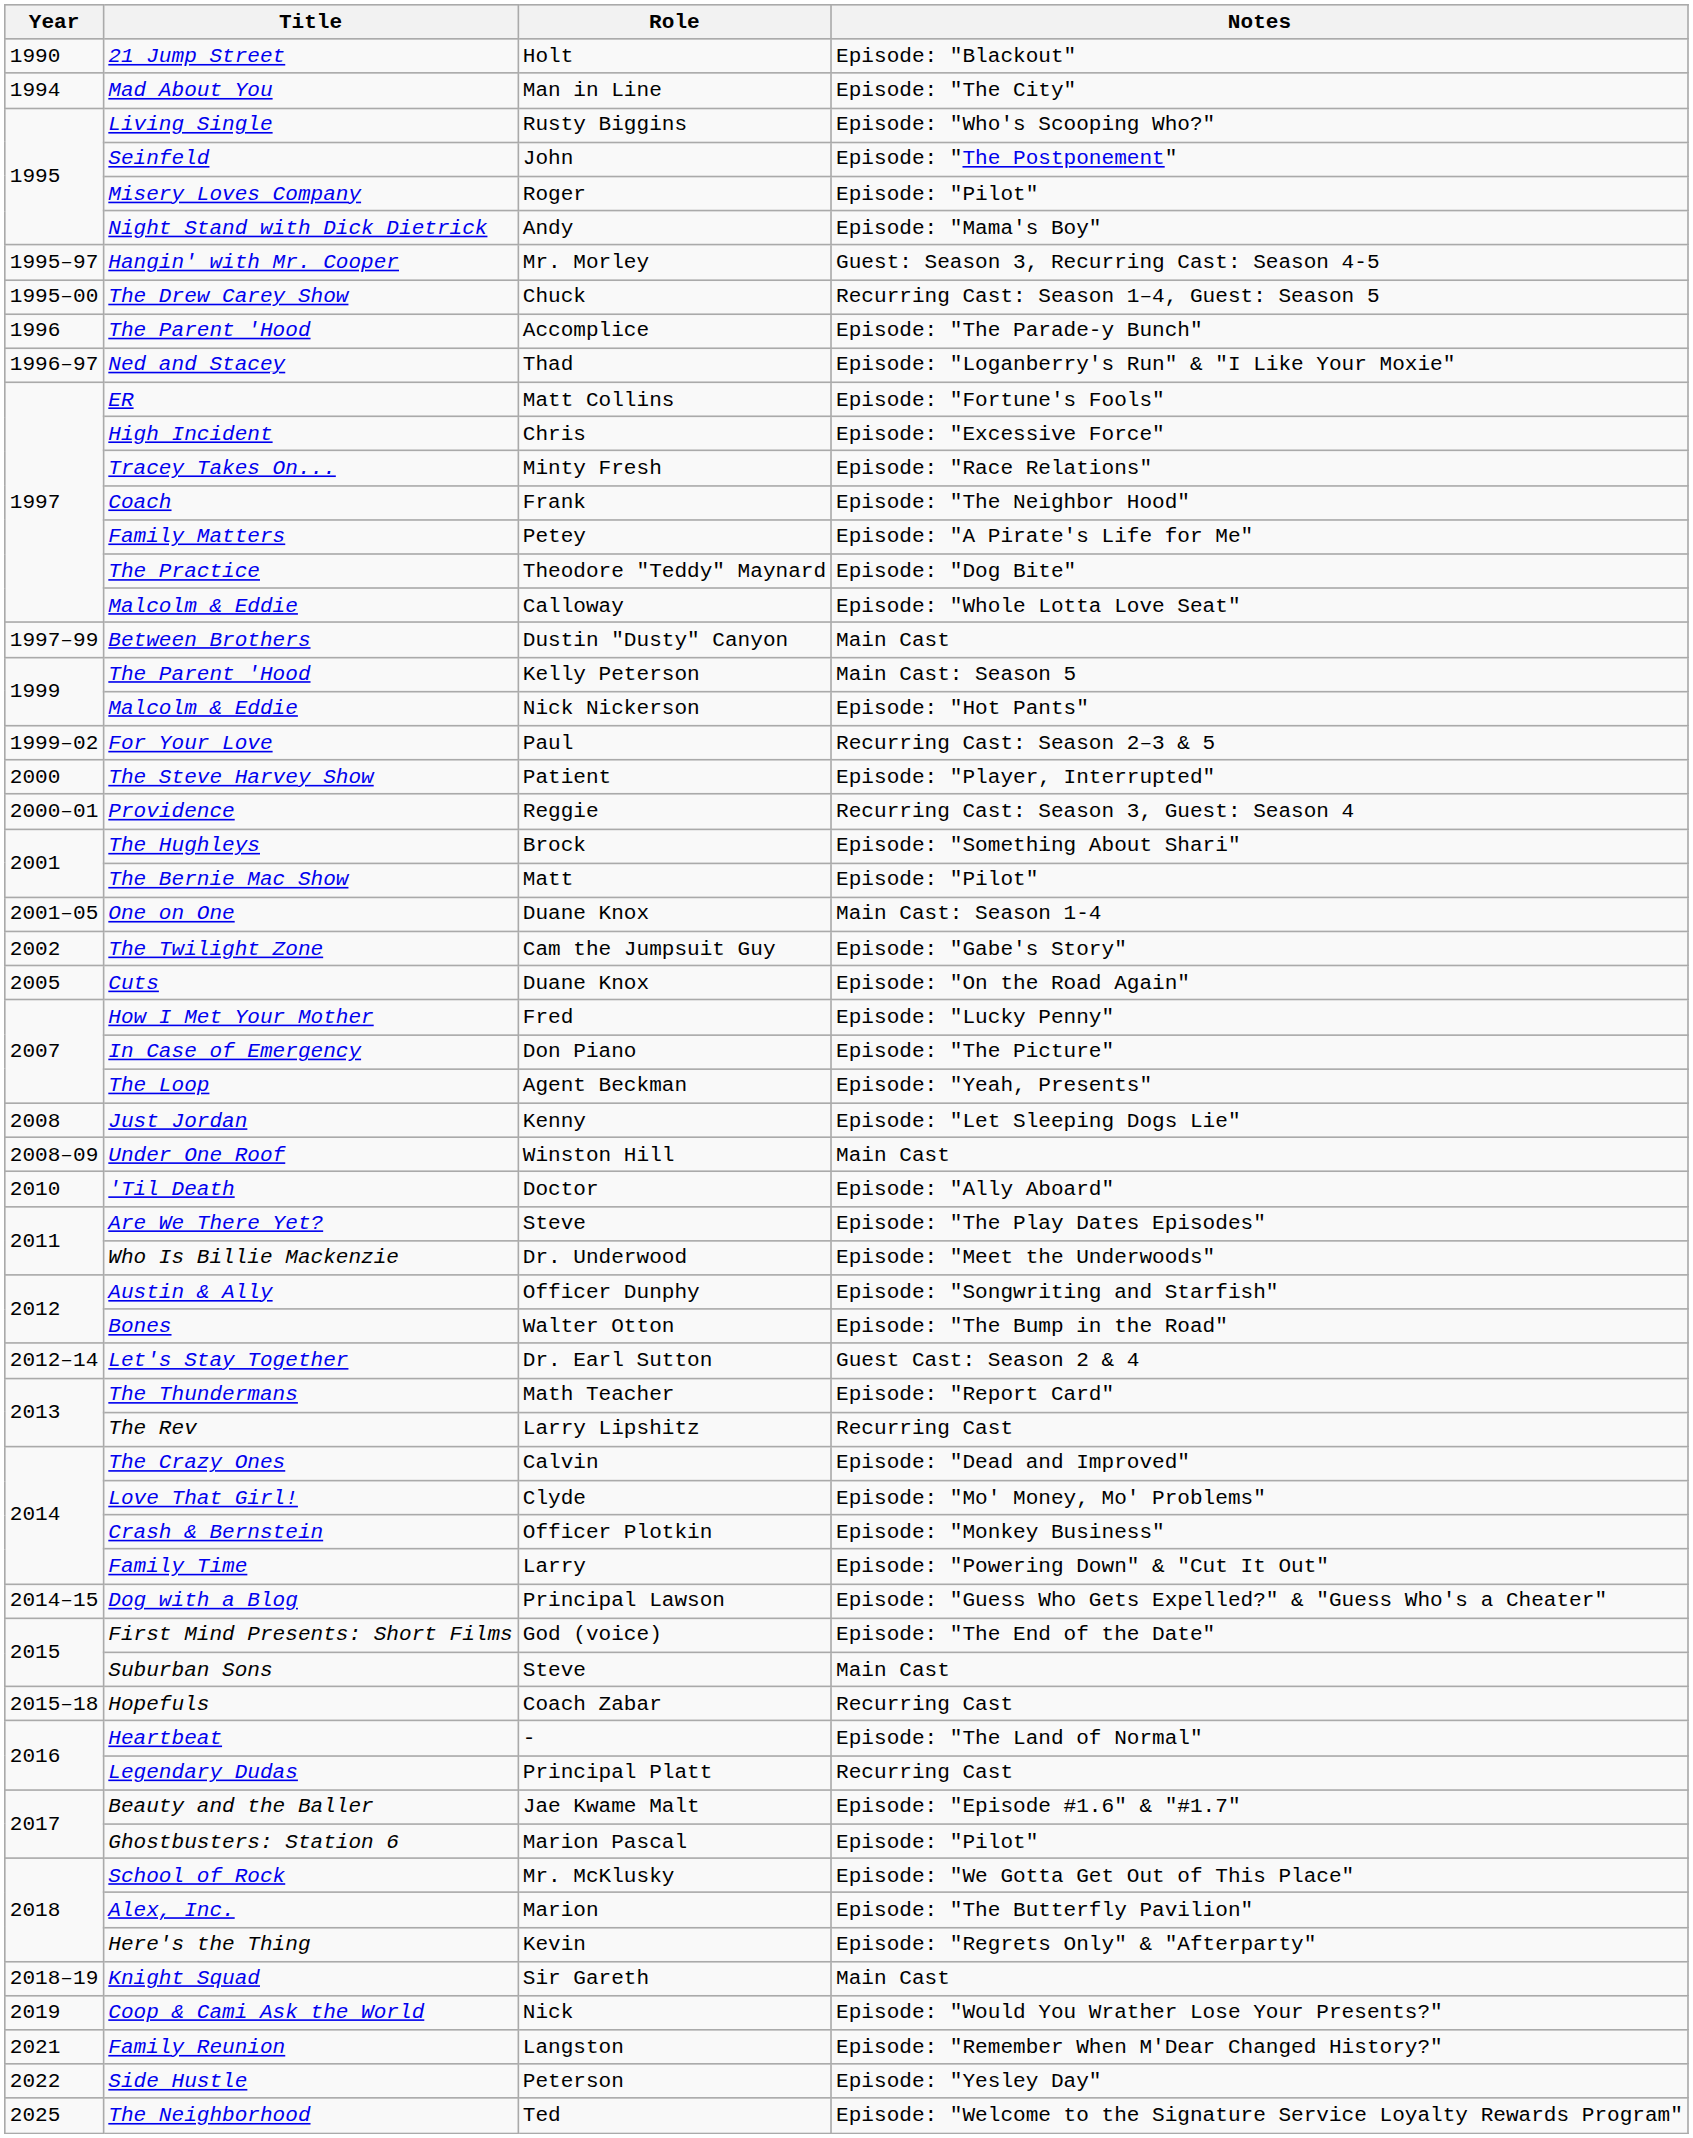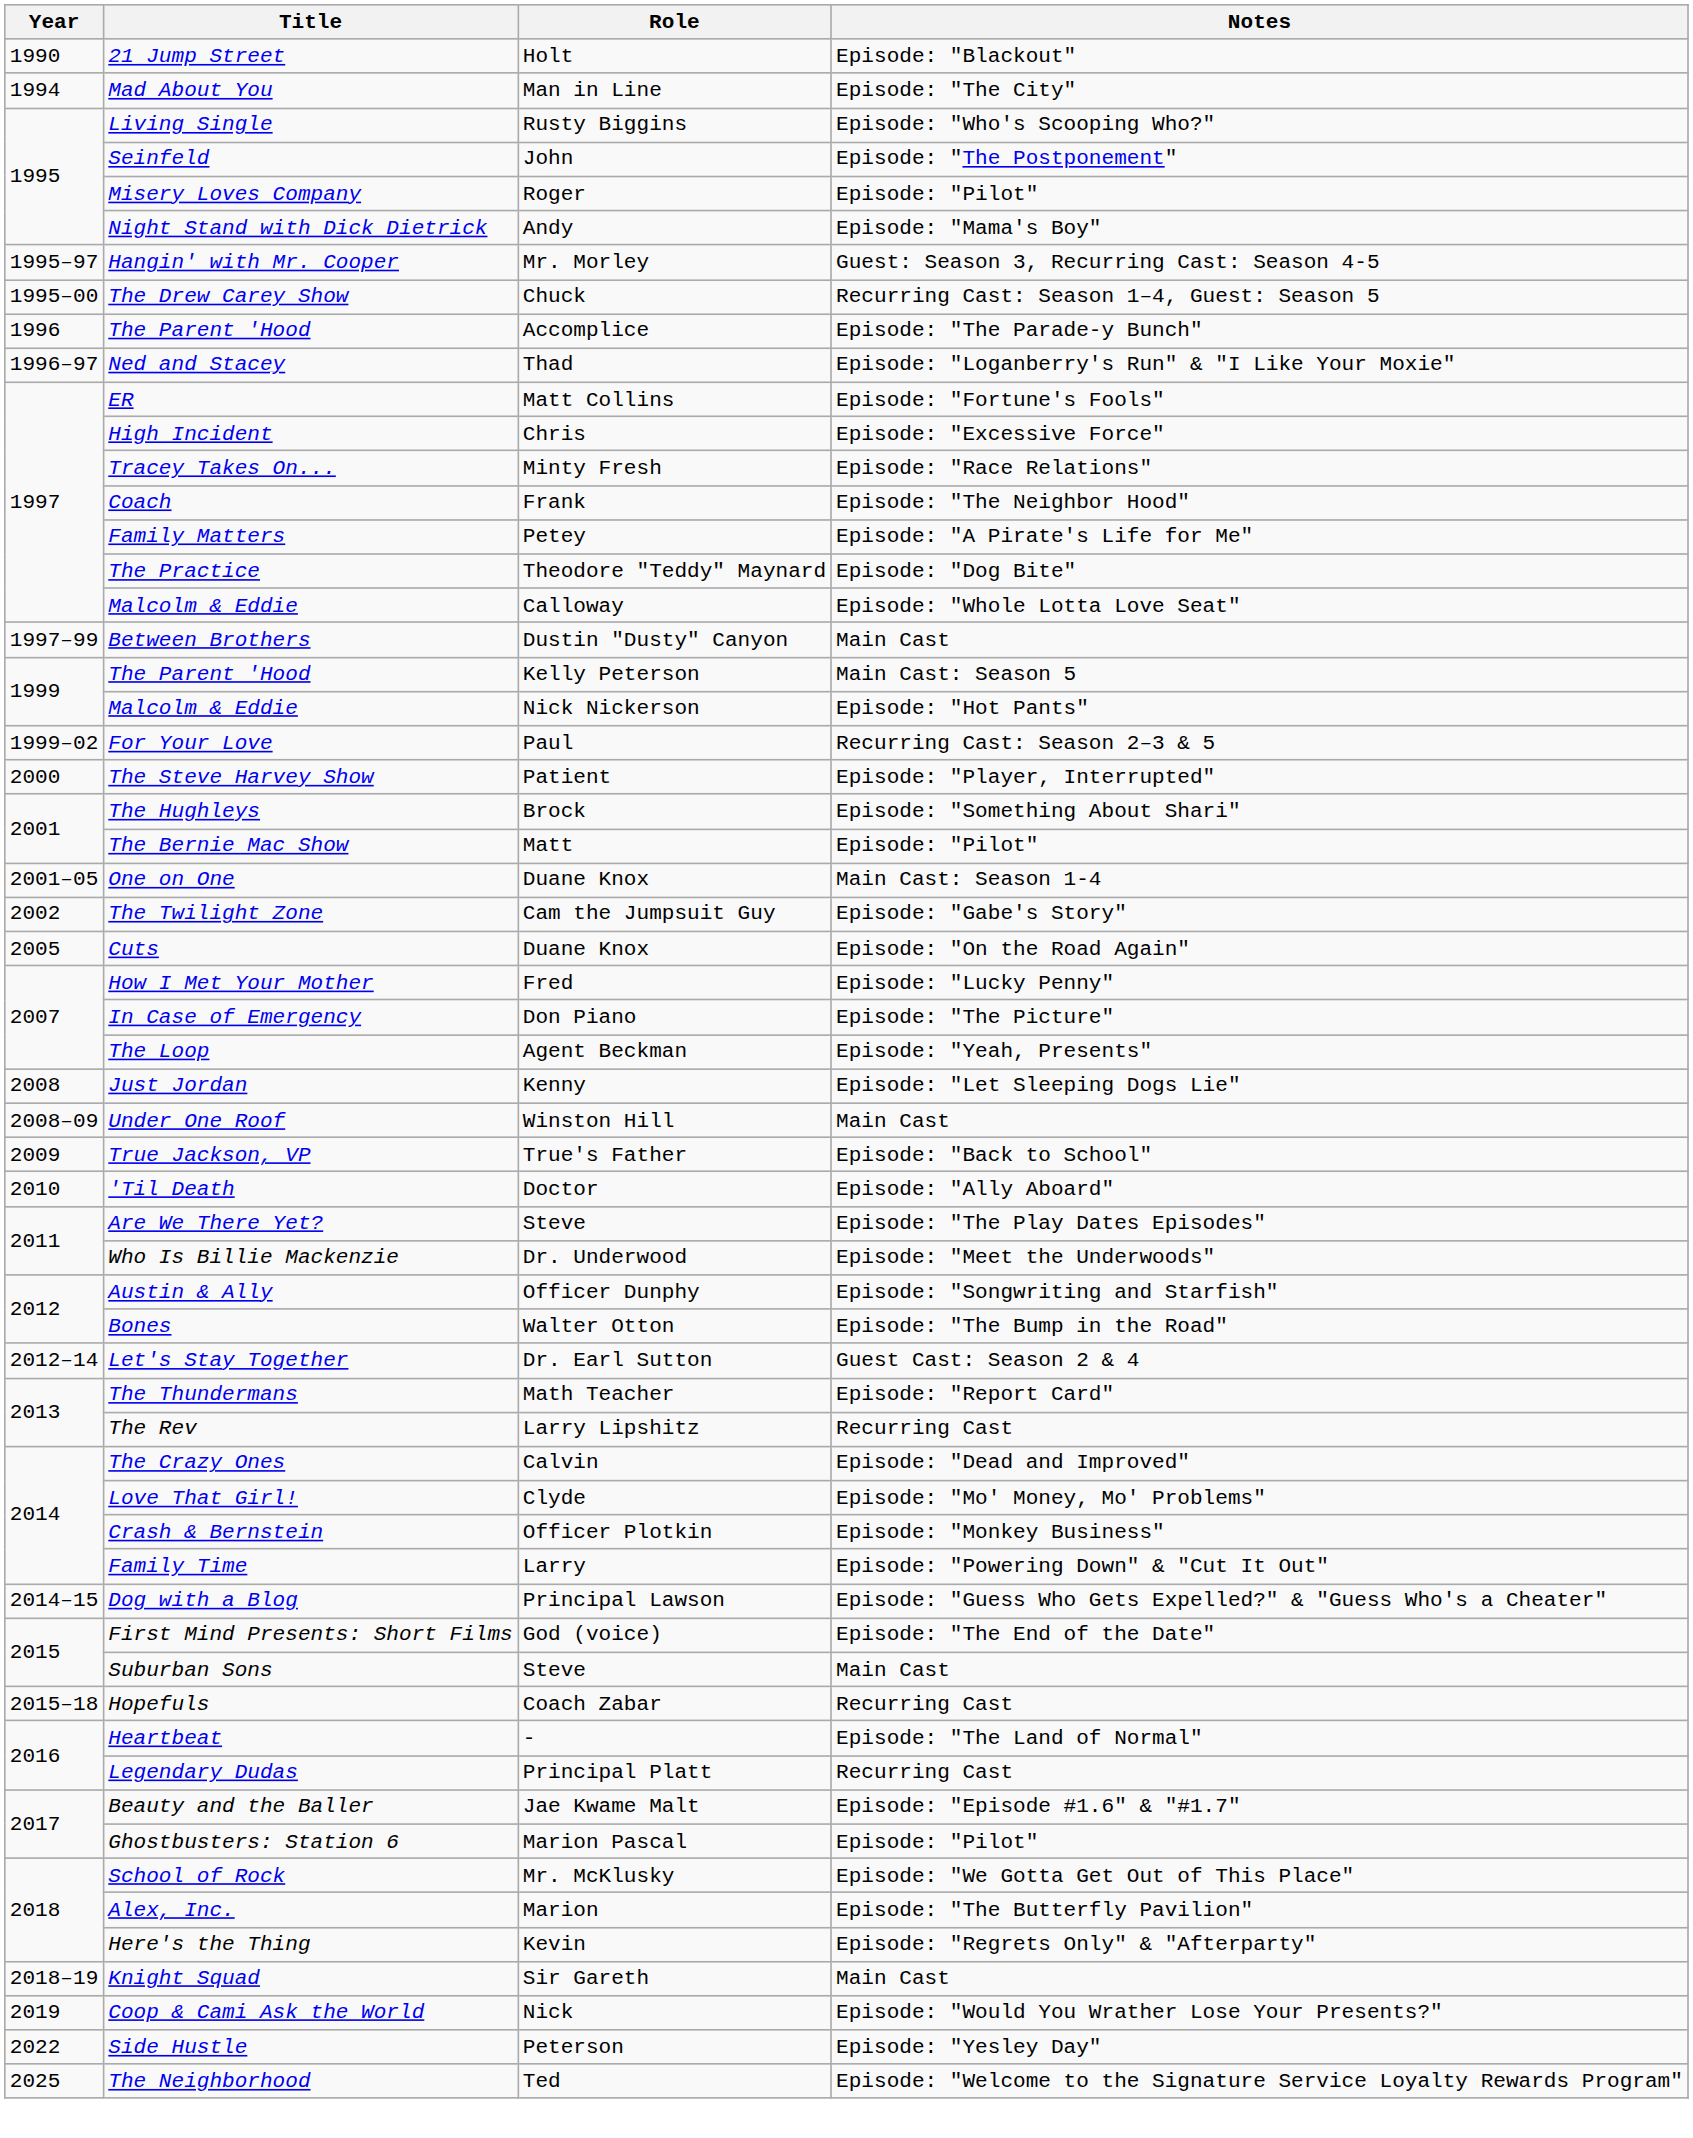- row: 2000–01 | Providence | Reggie | Recurring Cast: Season 3, Guest: Season 4
+ row: 2009 | True Jackson, VP | True's Father | Episode: "Back to School"
- row: 2021 | Family Reunion | Langston | Episode: "Remember When M'Dear Changed History?"
